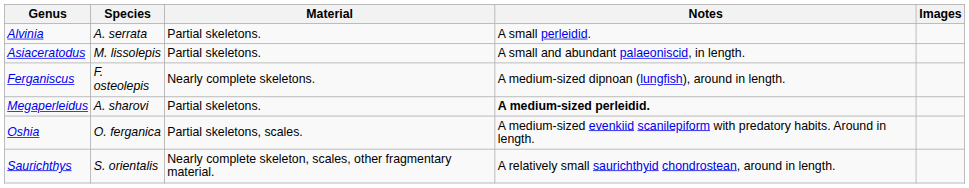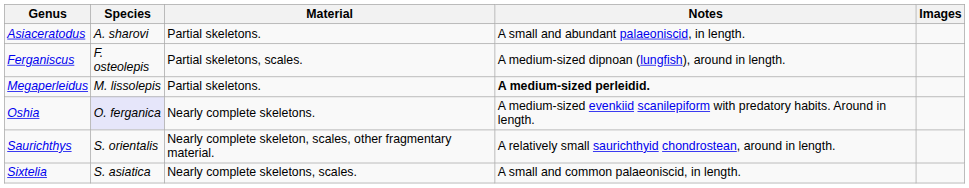- row: Alvinia | A. serrata | Partial skeletons. | A small perleidid.
Asiaceratodus | Species: M. lissolepis -> A. sharovi
Ferganiscus | Material: Nearly complete skeletons. -> Partial skeletons, scales.
Megaperleidus | Species: A. sharovi -> M. lissolepis
Oshia | Species: no background -> lavender background
Oshia | Material: Partial skeletons, scales. -> Nearly complete skeletons.
+ row: Sixtelia | S. asiatica | Nearly complete skeletons, scales. | A small and common palaeoniscid, in length.
